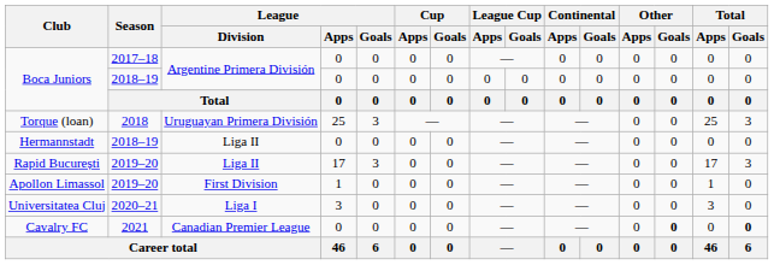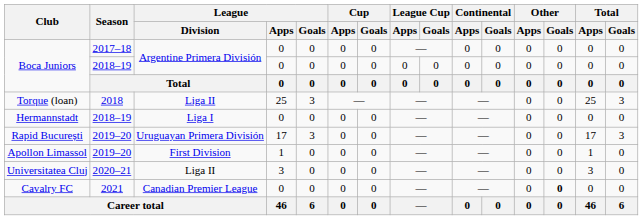Torque (loan) | League / Division: Uruguayan Primera División -> Liga II
Hermannstadt | League / Division: Liga II -> Liga I
Rapid București | League / Division: Liga II -> Uruguayan Primera División
Universitatea Cluj | League / Division: Liga I -> Liga II
Cavalry FC | Total / Goals: bold -> normal
